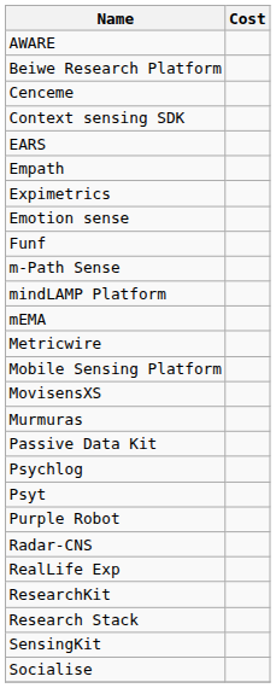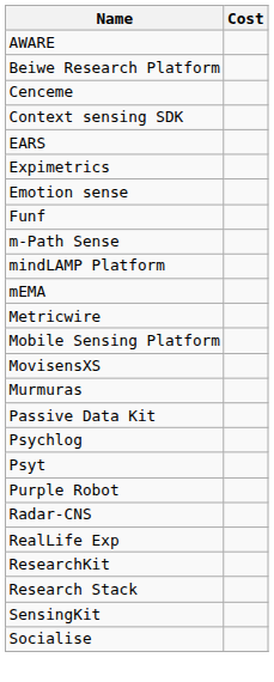- row: Empath
